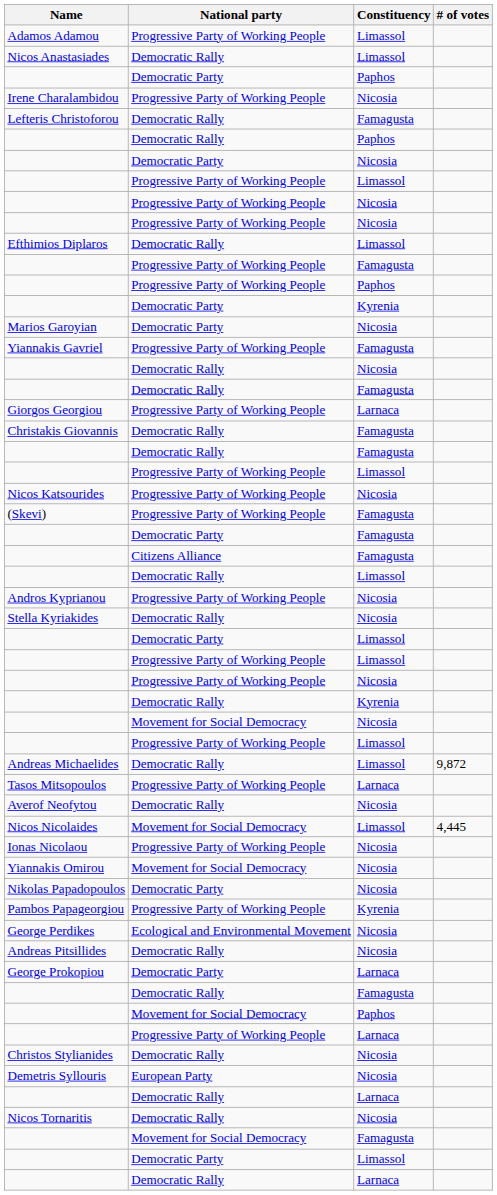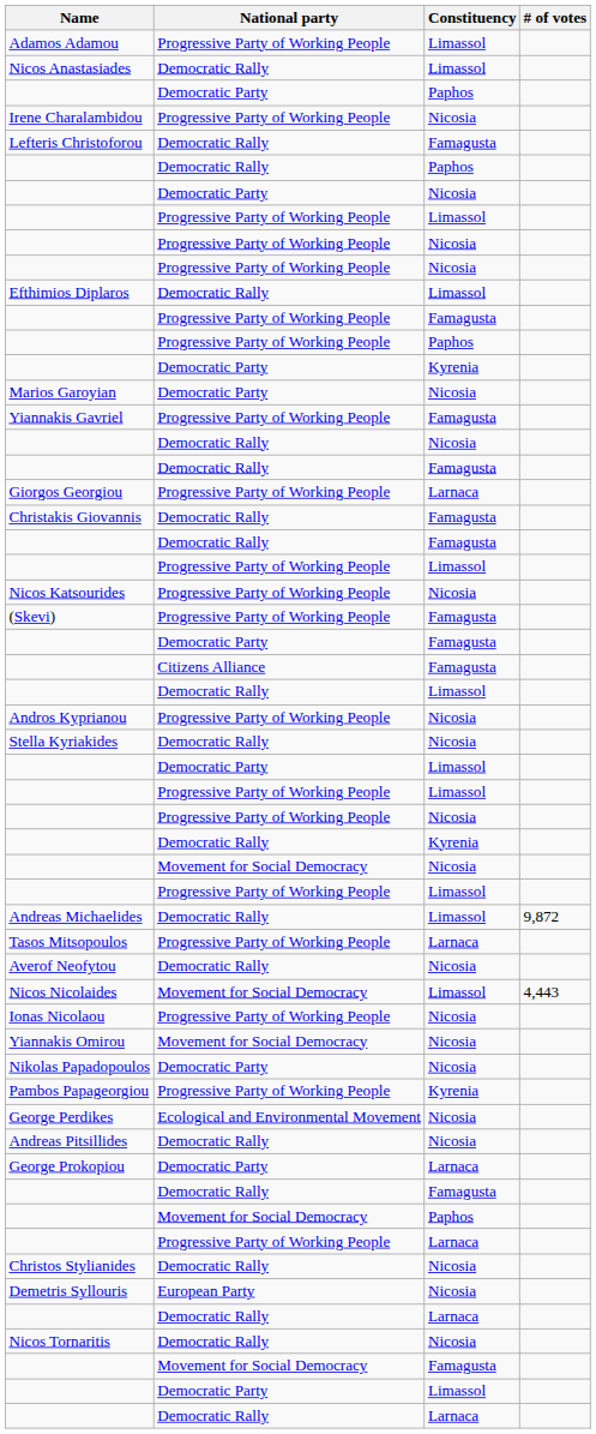Nicos Nicolaides | # of votes: 4,445 -> 4,443
